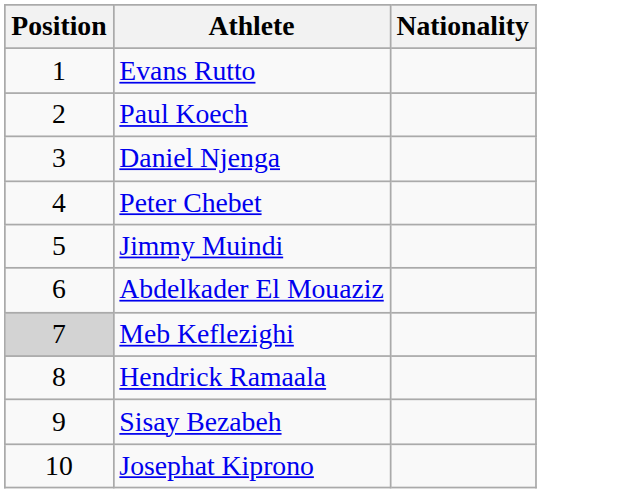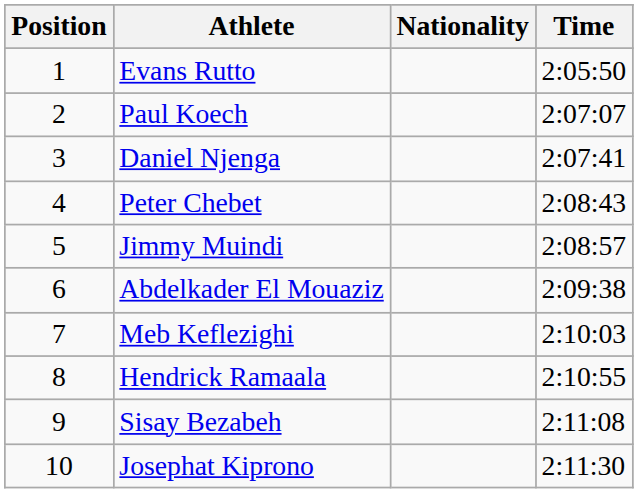+ column: Time | 2:05:50 | 2:07:07 | 2:07:41 | 2:08:43 | 2:08:57 | 2:09:38 | 2:10:03 | 2:10:55 | 2:11:08 | 2:11:30
Meb Keflezighi | Position: lightgrey background -> no background
